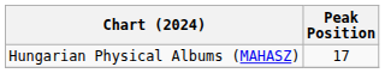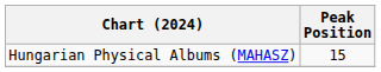Hungarian Physical Albums (MAHASZ) | Peak Position: 17 -> 15
